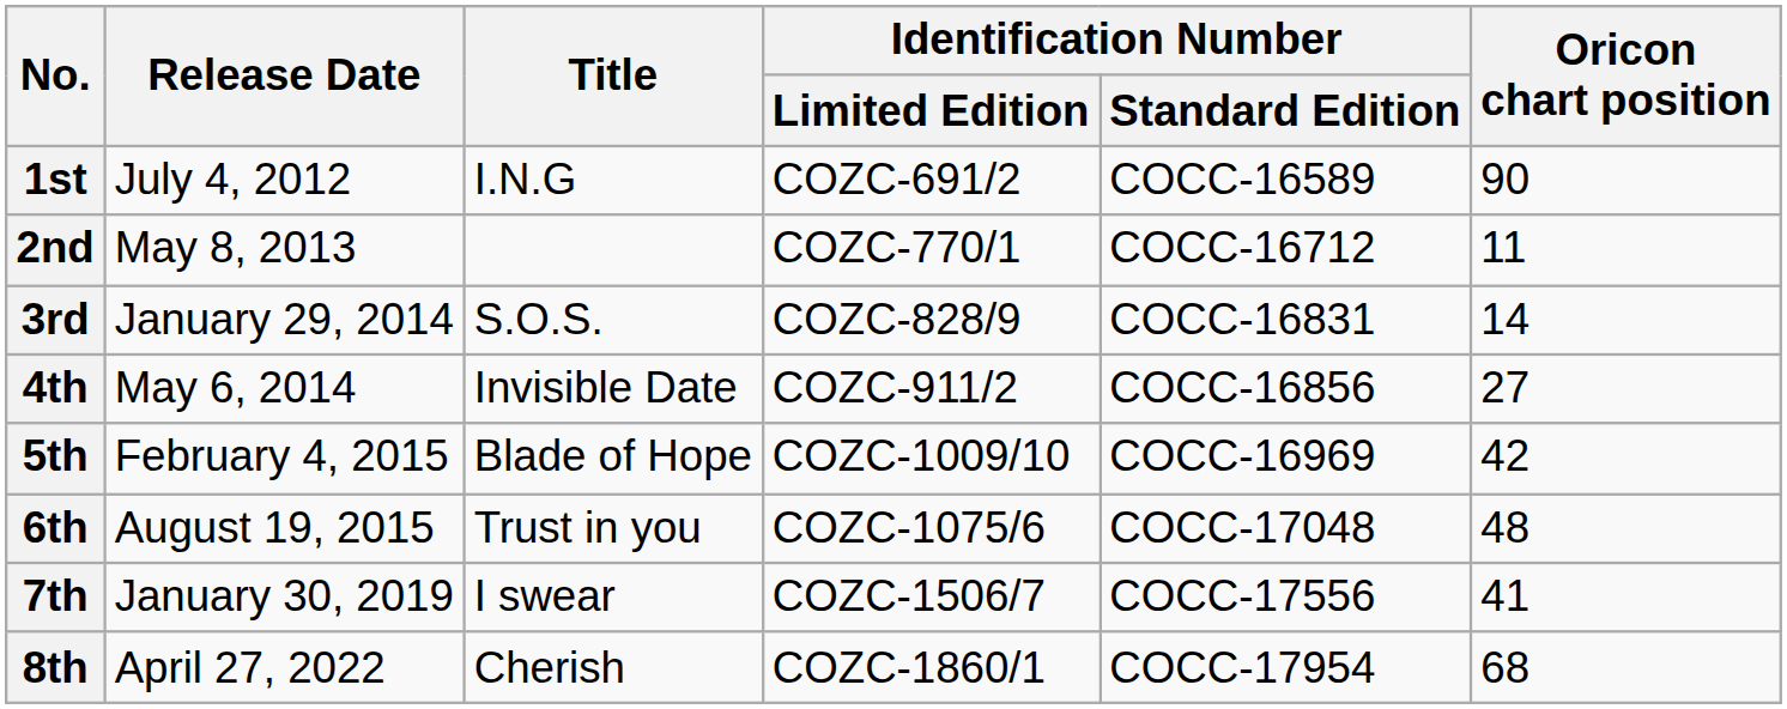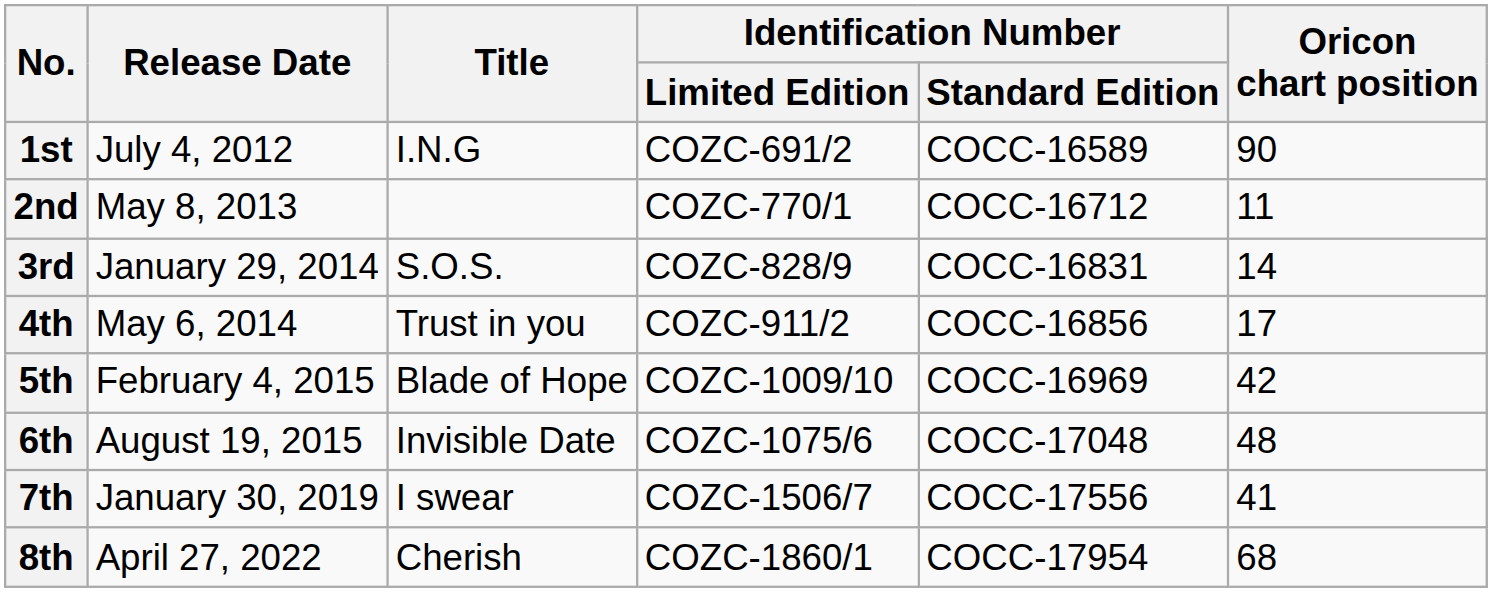4th | Title: Invisible Date -> Trust in you
4th | Oricon chart position: 27 -> 17
6th | Title: Trust in you -> Invisible Date
